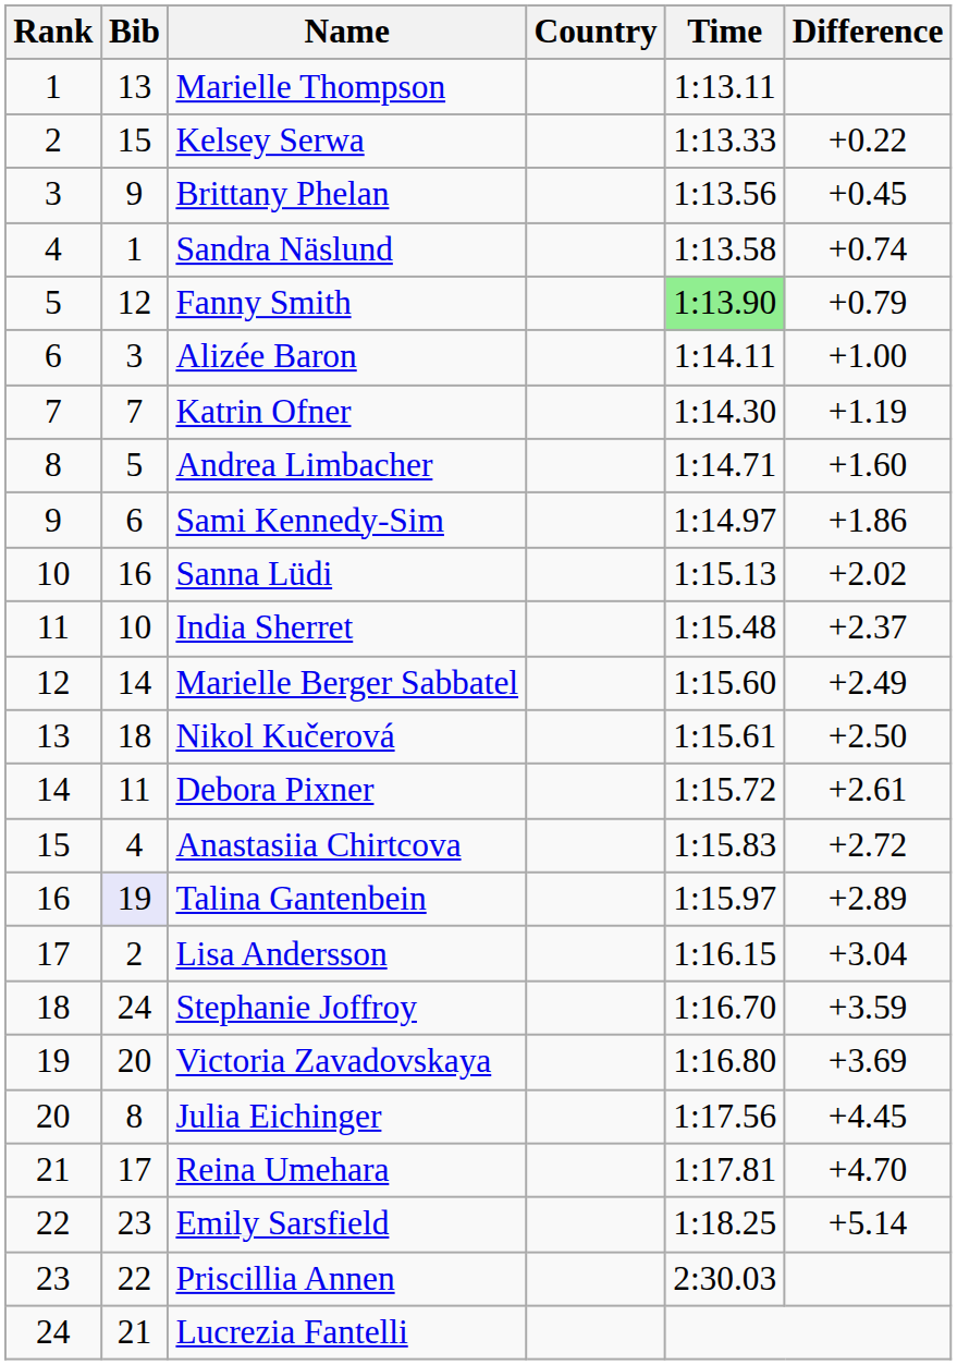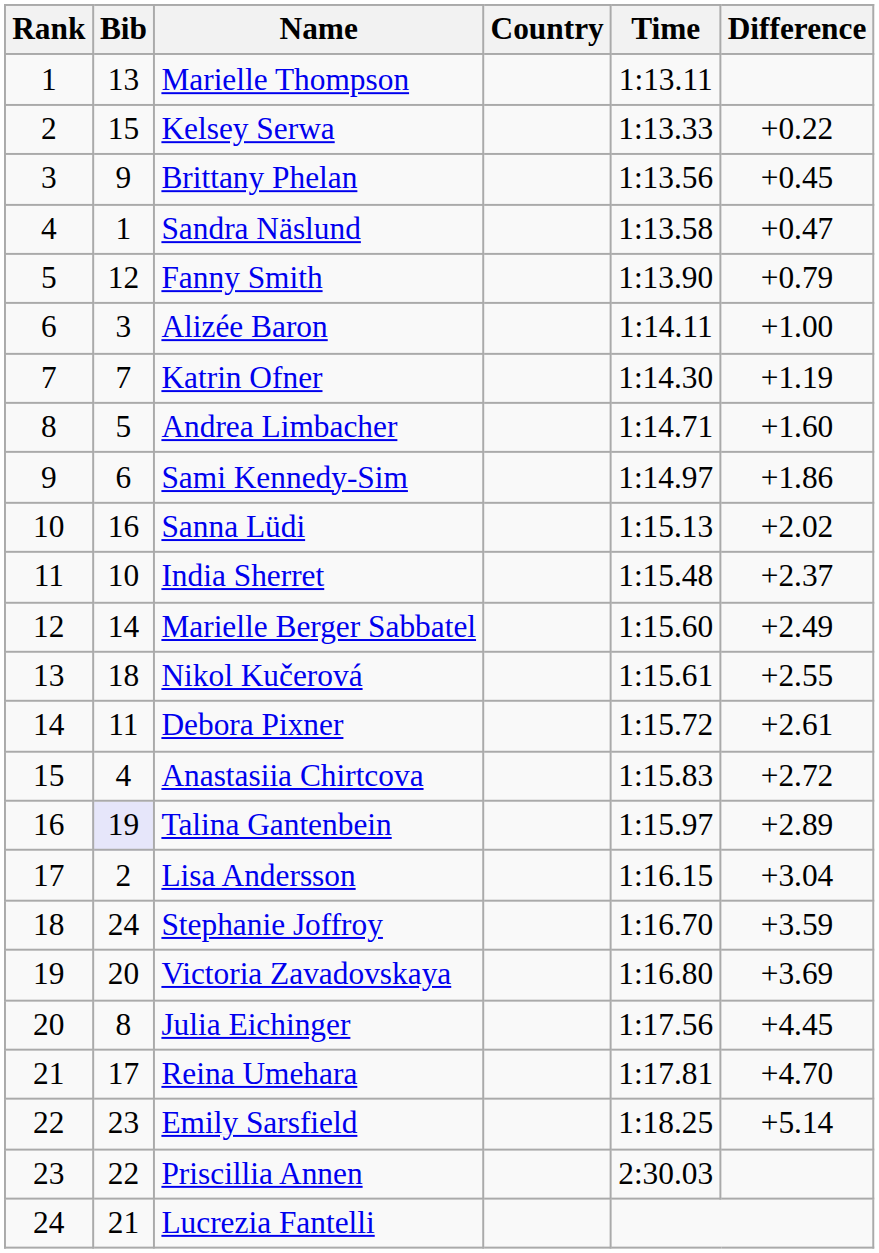Sandra Näslund | Difference: +0.74 -> +0.47
Fanny Smith | Time: lightgreen background -> no background
Nikol Kučerová | Difference: +2.50 -> +2.55
